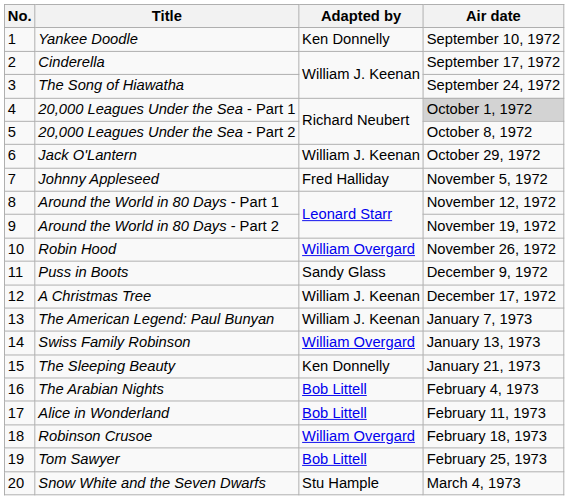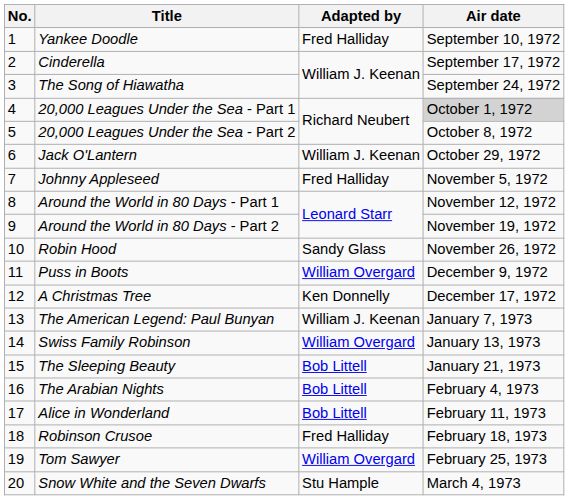Yankee Doodle | Adapted by: Ken Donnelly -> Fred Halliday
Robin Hood | Adapted by: William Overgard -> Sandy Glass
Puss in Boots | Adapted by: Sandy Glass -> William Overgard
A Christmas Tree | Adapted by: William J. Keenan -> Ken Donnelly
The Sleeping Beauty | Adapted by: Ken Donnelly -> Bob Littell
Robinson Crusoe | Adapted by: William Overgard -> Fred Halliday
Tom Sawyer | Adapted by: Bob Littell -> William Overgard
